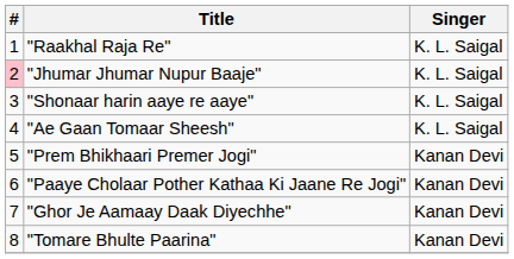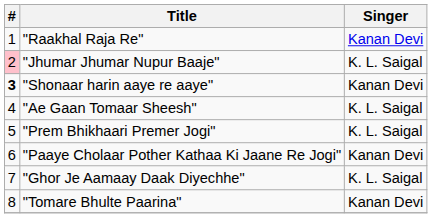"Raakhal Raja Re" | Singer: K. L. Saigal -> Kanan Devi
"Shonaar harin aaye re aaye" | #: normal -> bold
"Shonaar harin aaye re aaye" | Singer: K. L. Saigal -> Kanan Devi
"Prem Bhikhaari Premer Jogi" | Singer: Kanan Devi -> K. L. Saigal
"Ghor Je Aamaay Daak Diyechhe" | Singer: Kanan Devi -> K. L. Saigal
